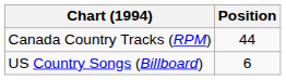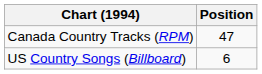Canada Country Tracks (RPM) | Position: 44 -> 47
